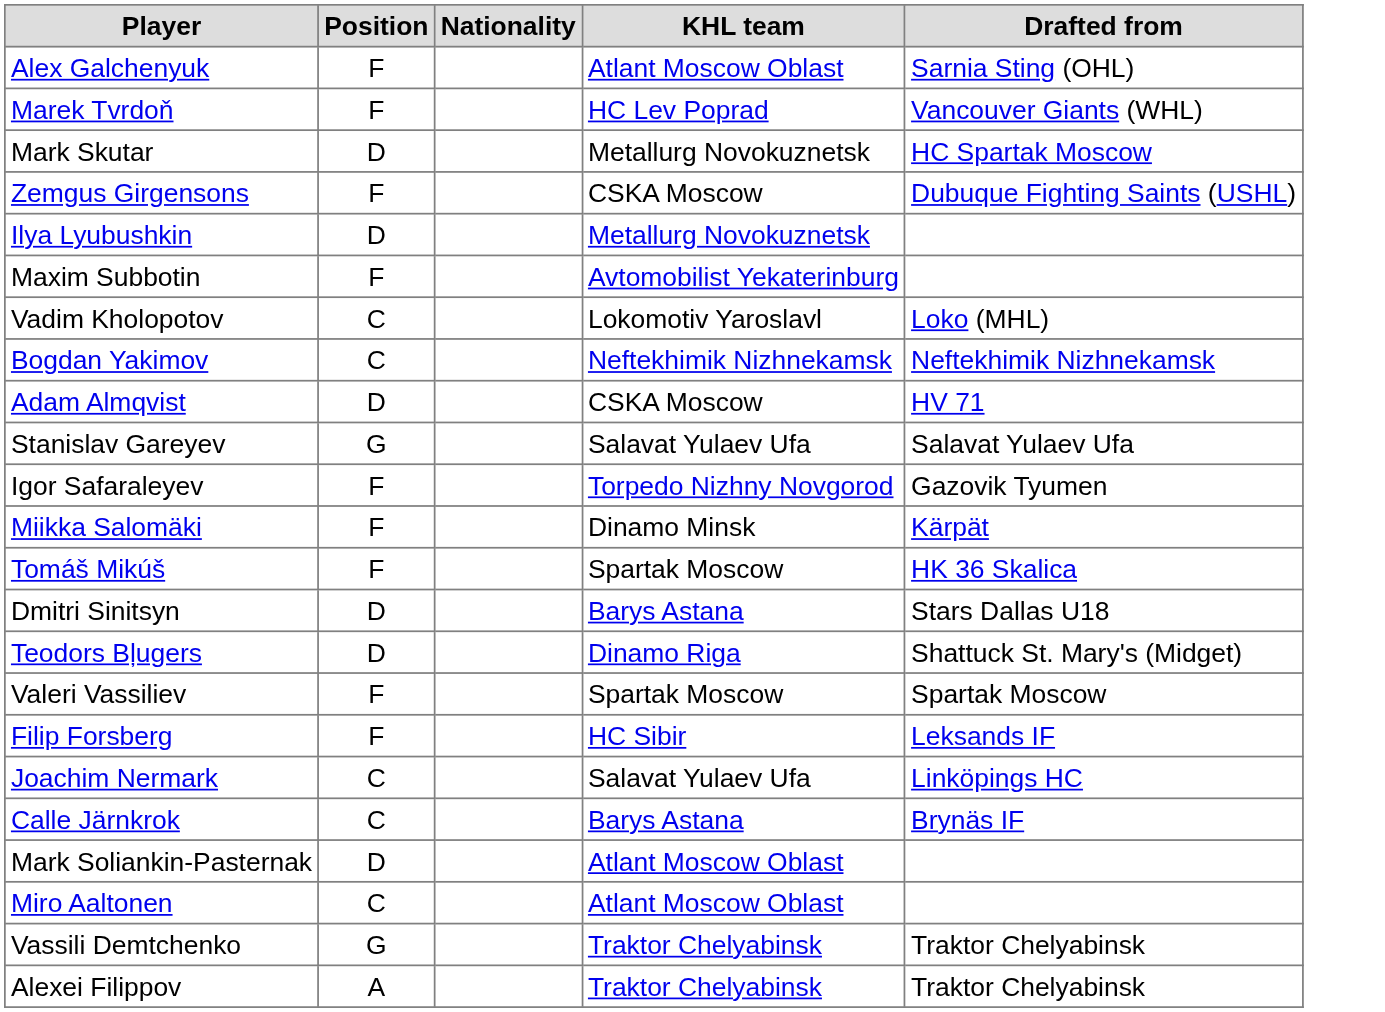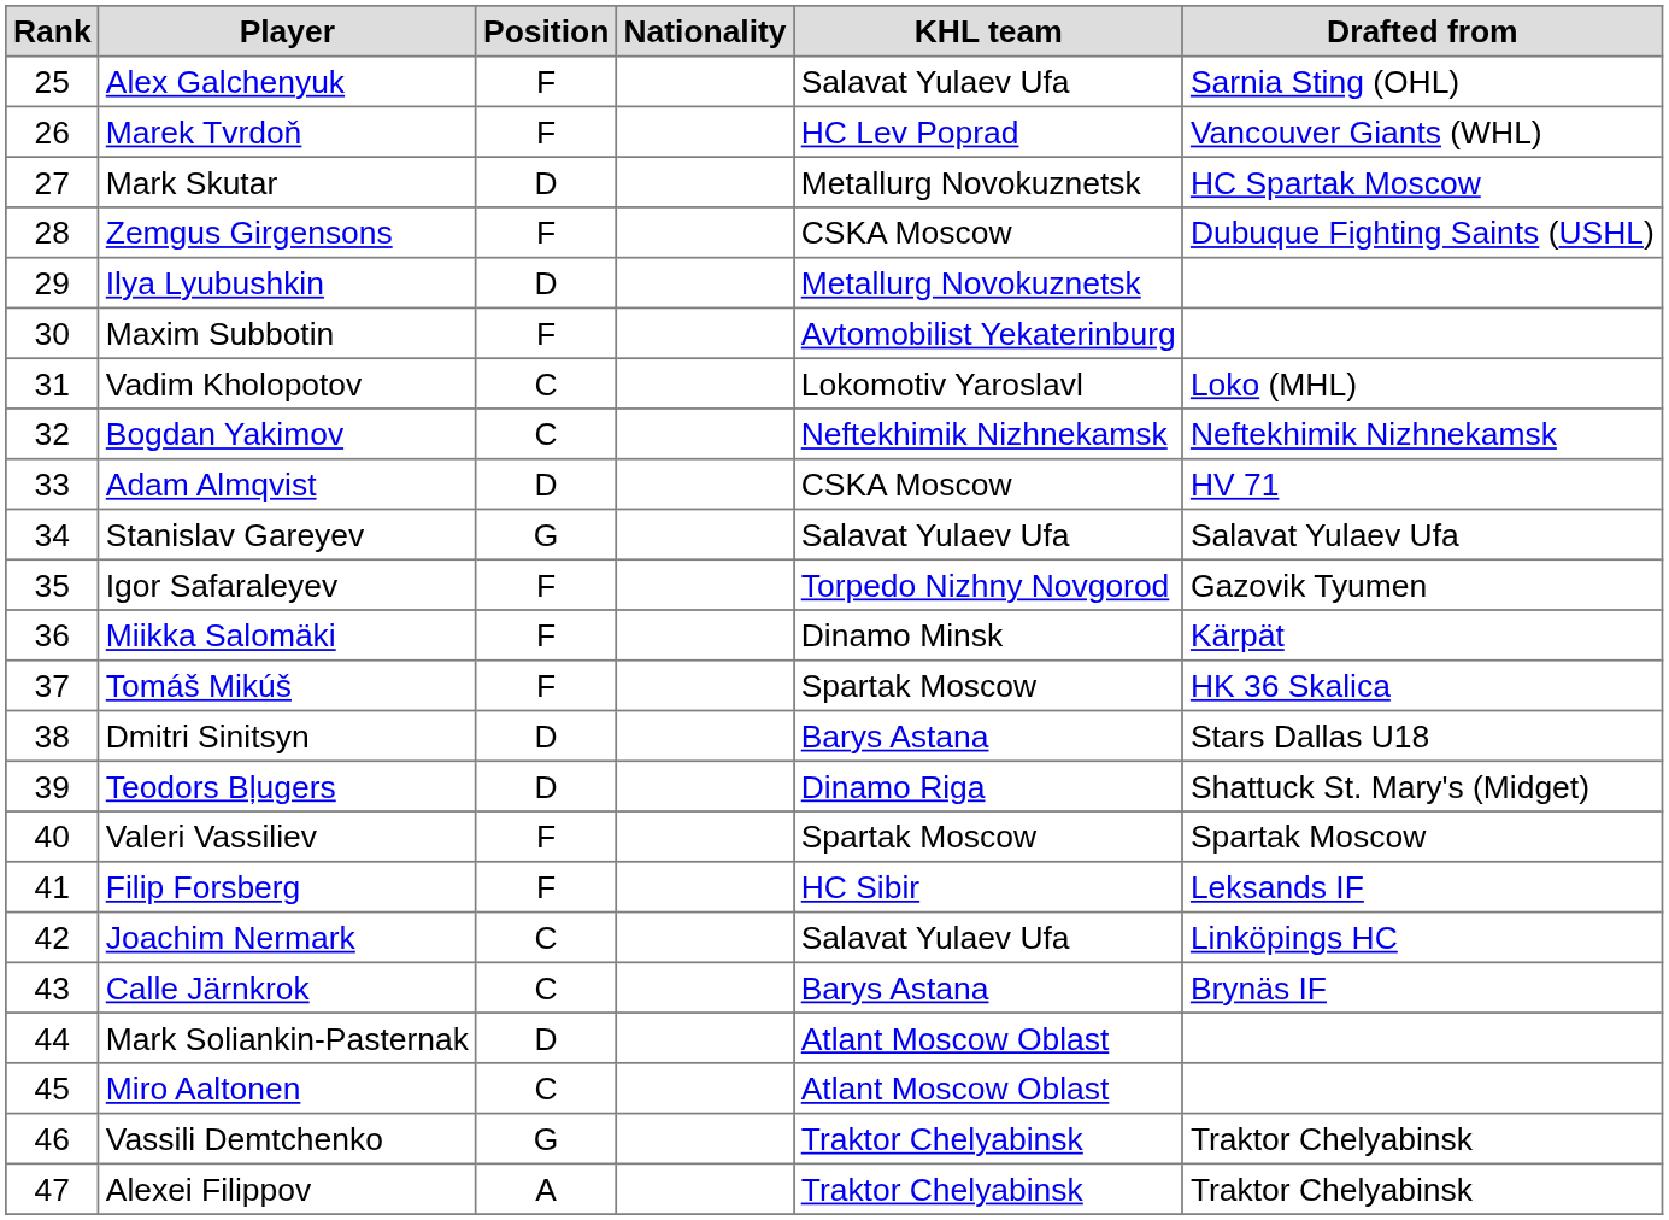+ column: Rank | 25 | 26 | 27 | 28 | 29 | 30 | 31 | 32 | 33 | 34 | 35 | 36 | 37 | 38 | 39 | 40 | 41 | 42 | 43 | 44 | 45 | 46 | 47
Alex Galchenyuk | KHL team: Atlant Moscow Oblast -> Salavat Yulaev Ufa
